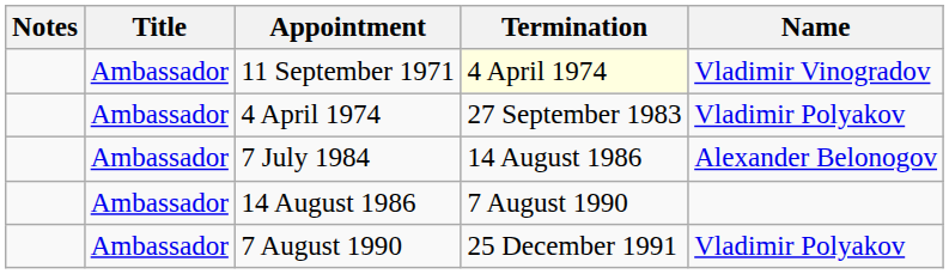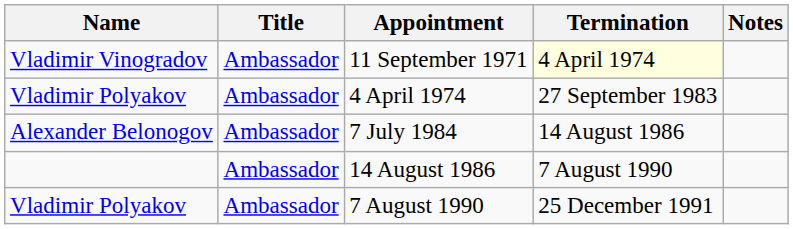columns swapped: Name <-> Notes
